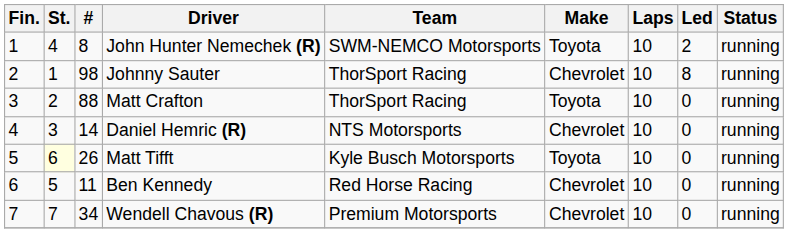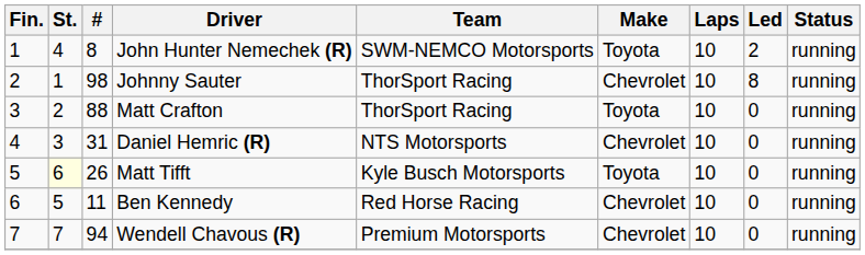Daniel Hemric (R) | #: 14 -> 31
Wendell Chavous (R) | #: 34 -> 94
